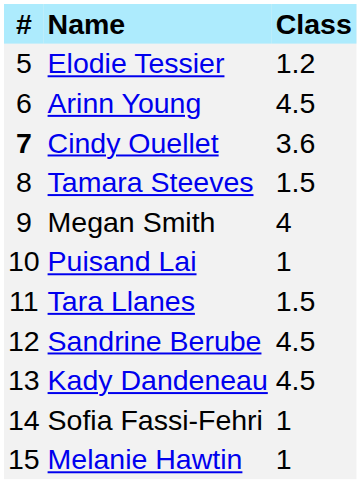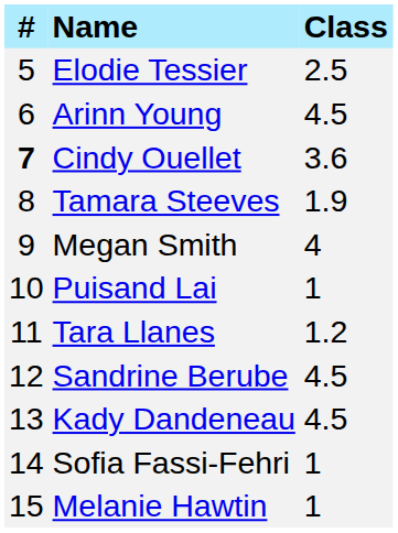Elodie Tessier | Class: 1.2 -> 2.5
Tamara Steeves | Class: 1.5 -> 1.9
Tara Llanes | Class: 1.5 -> 1.2
